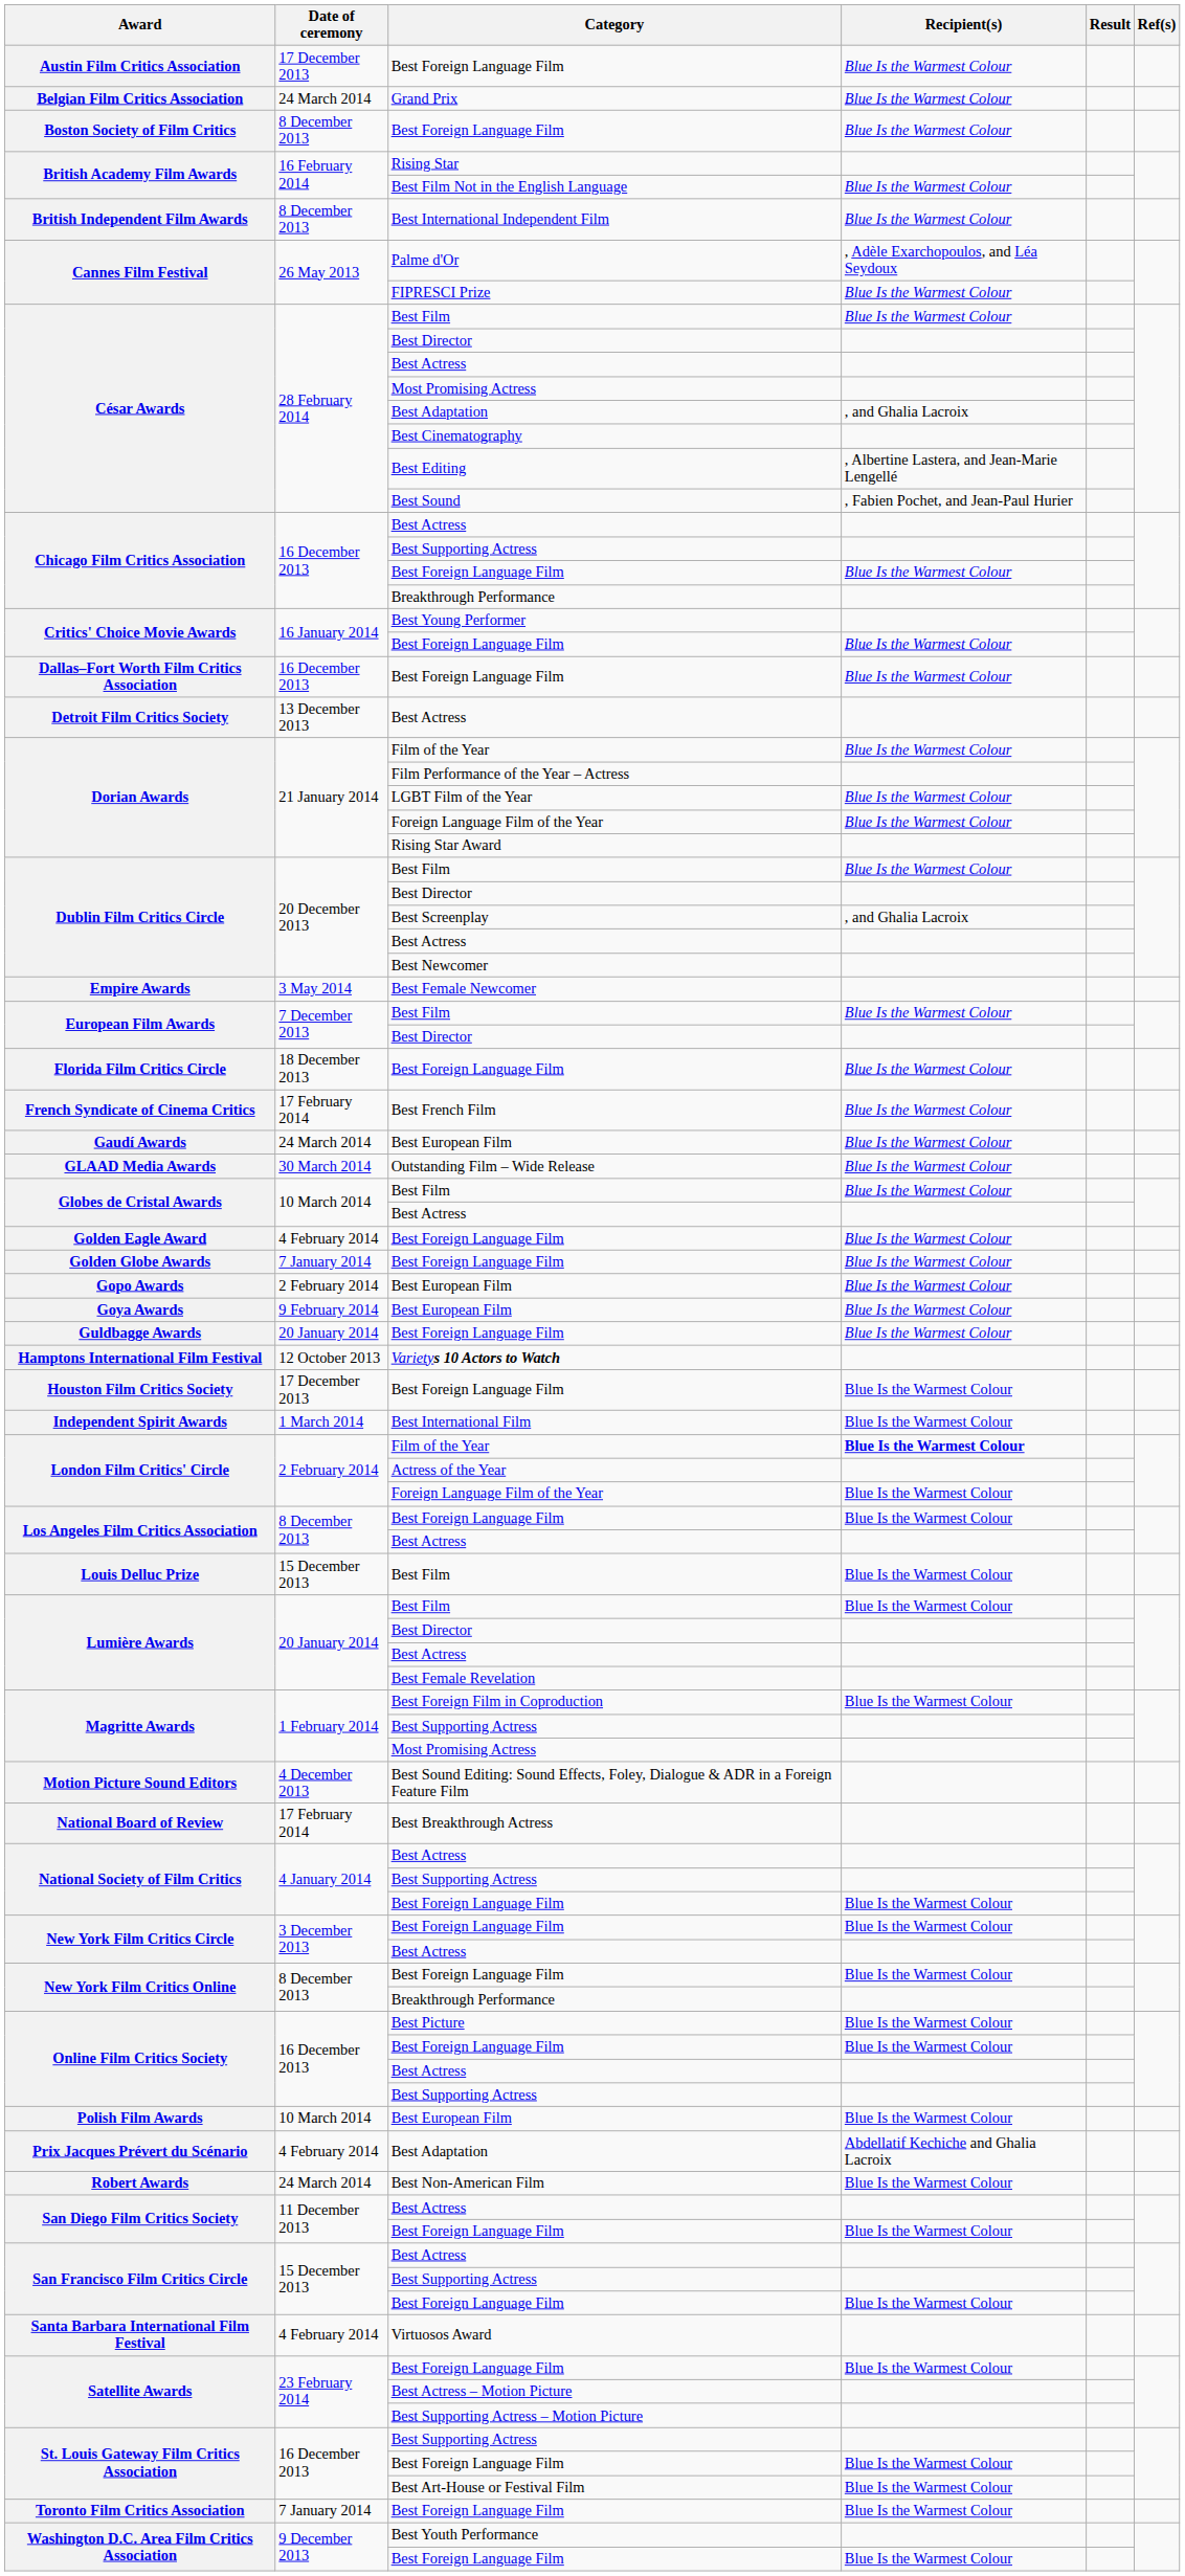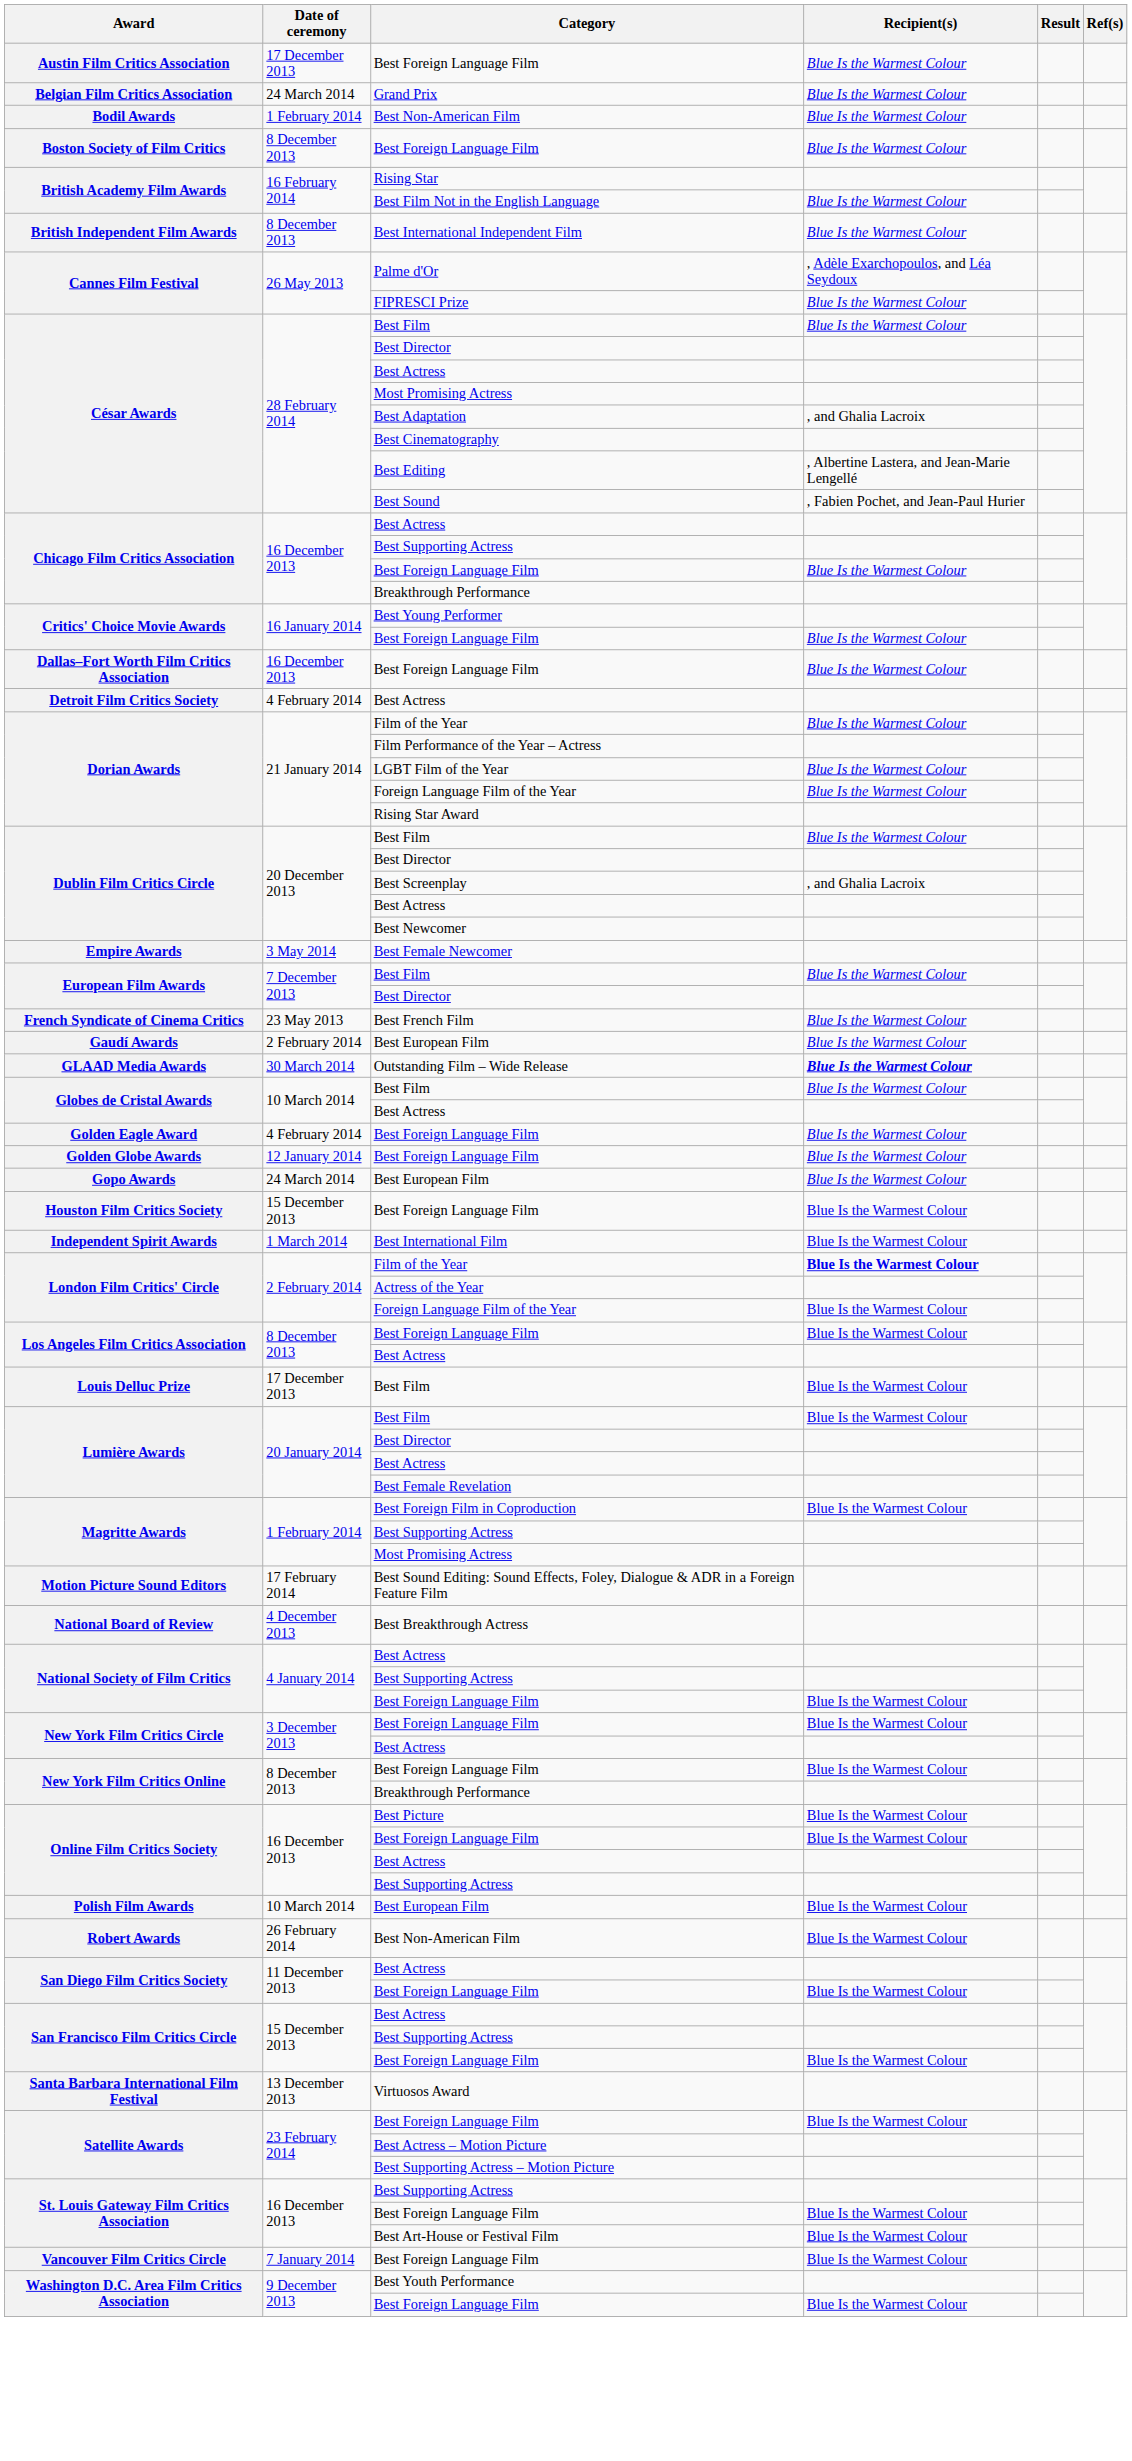+ row: Bodil Awards | 1 February 2014 | Best Non-American Film | Blue Is the Warmest Colour
Detroit Film Critics Society | Date of ceremony: 13 December 2013 -> 4 February 2014
- row: Florida Film Critics Circle | 18 December 2013 | Best Foreign Language Film | Blue Is the Warmest Colour
French Syndicate of Cinema Critics | Date of ceremony: 17 February 2014 -> 23 May 2013
Gaudí Awards | Date of ceremony: 24 March 2014 -> 2 February 2014
GLAAD Media Awards | Recipient(s): normal -> bold
Golden Globe Awards | Date of ceremony: 7 January 2014 -> 12 January 2014
Gopo Awards | Date of ceremony: 2 February 2014 -> 24 March 2014
- row: Goya Awards | 9 February 2014 | Best European Film | Blue Is the Warmest Colour
- row: Guldbagge Awards | 20 January 2014 | Best Foreign Language Film | Blue Is the Warmest Colour
- row: Hamptons International Film Festival | 12 October 2013 | Varietys 10 Actors to Watch
Houston Film Critics Society | Date of ceremony: 17 December 2013 -> 15 December 2013
Louis Delluc Prize | Date of ceremony: 15 December 2013 -> 17 December 2013
Motion Picture Sound Editors | Date of ceremony: 4 December 2013 -> 17 February 2014
National Board of Review | Date of ceremony: 17 February 2014 -> 4 December 2013
- row: Prix Jacques Prévert du Scénario | 4 February 2014 | Best Adaptation | Abdellatif Kechiche and Ghalia Lacroix
Robert Awards | Date of ceremony: 24 March 2014 -> 26 February 2014
Santa Barbara International Film Festival | Date of ceremony: 4 February 2014 -> 13 December 2013
- row: Toronto Film Critics Association | 7 January 2014 | Best Foreign Language Film | Blue Is the Warmest Colour
+ row: Vancouver Film Critics Circle | 7 January 2014 | Best Foreign Language Film | Blue Is the Warmest Colour
